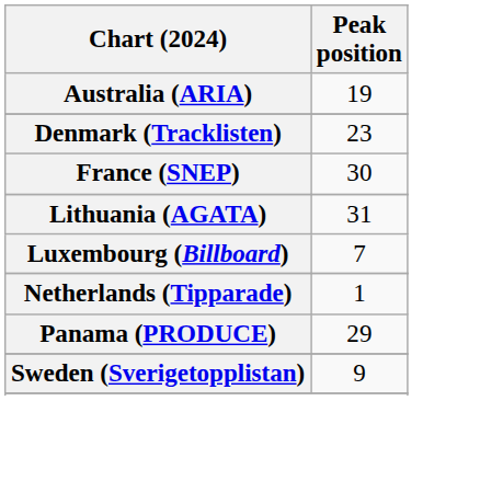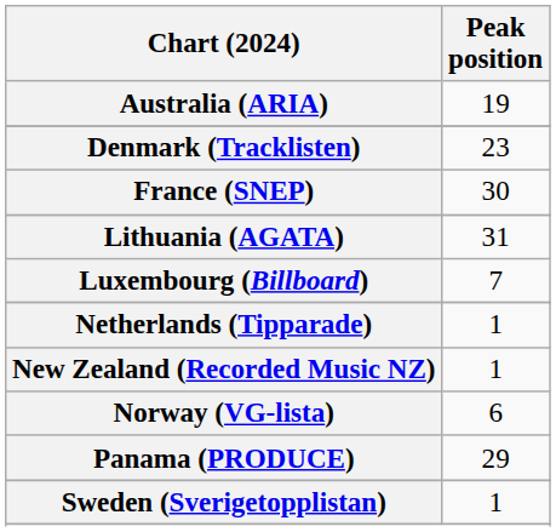+ row: New Zealand (Recorded Music NZ) | 1
+ row: Norway (VG-lista) | 6
Sweden (Sverigetopplistan) | Peak position: 9 -> 1
